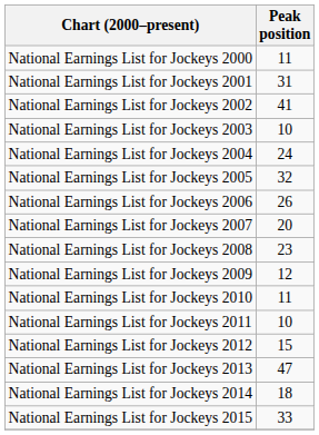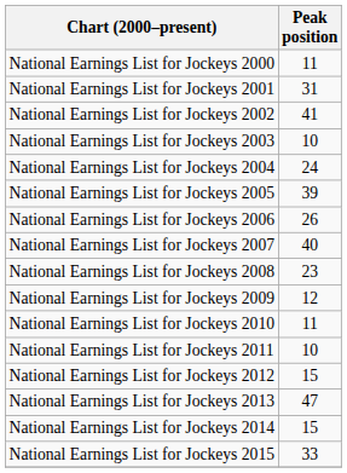National Earnings List for Jockeys 2005 | Peak position: 32 -> 39
National Earnings List for Jockeys 2007 | Peak position: 20 -> 40
National Earnings List for Jockeys 2014 | Peak position: 18 -> 15
